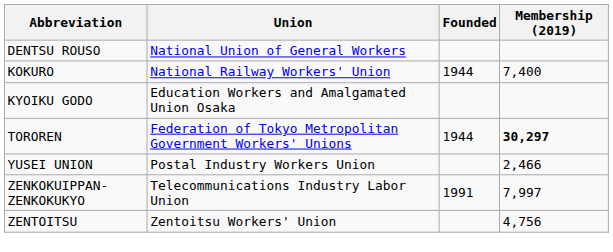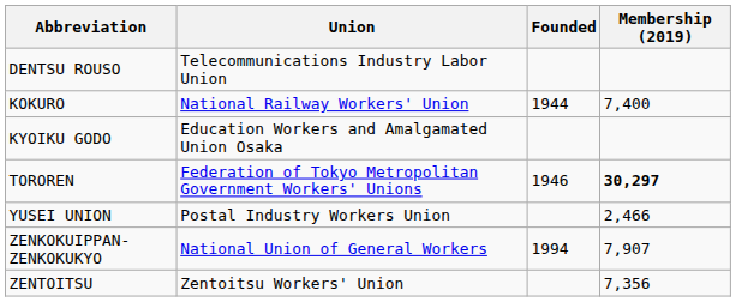DENTSU ROUSO | Union: National Union of General Workers -> Telecommunications Industry Labor Union
TOROREN | Founded: 1944 -> 1946
ZENKOKUIPPAN-ZENKOKUKYO | Union: Telecommunications Industry Labor Union -> National Union of General Workers
ZENKOKUIPPAN-ZENKOKUKYO | Founded: 1991 -> 1994
ZENKOKUIPPAN-ZENKOKUKYO | Membership (2019): 7,997 -> 7,907
ZENTOITSU | Membership (2019): 4,756 -> 7,356
